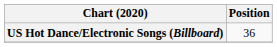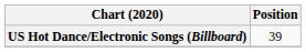US Hot Dance/Electronic Songs (Billboard) | Position: 36 -> 39
